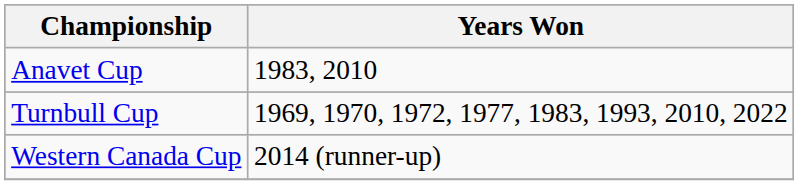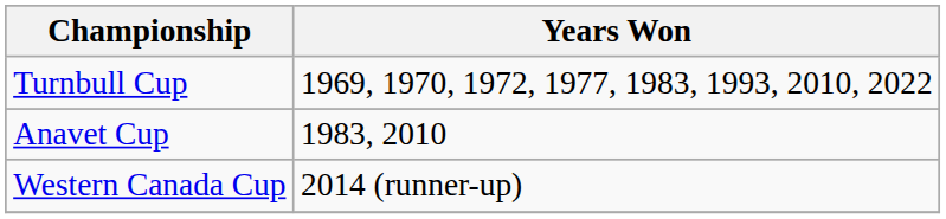rows swapped: Turnbull Cup <-> Anavet Cup
